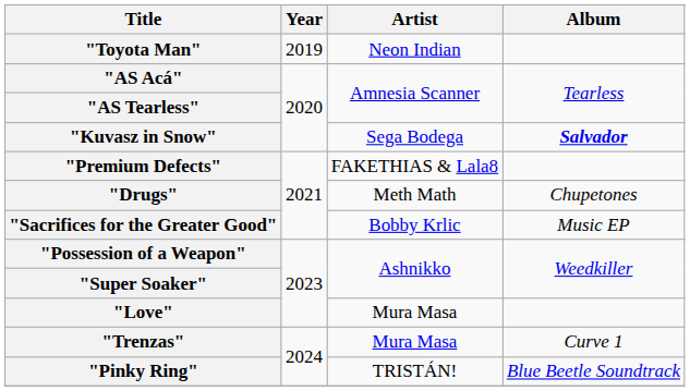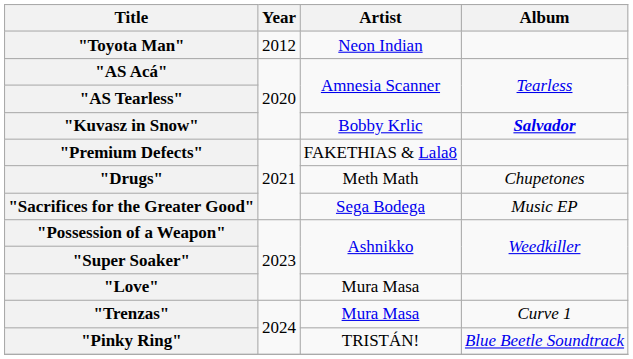"Toyota Man" | Year: 2019 -> 2012
"Kuvasz in Snow" | Artist: Sega Bodega -> Bobby Krlic
"Sacrifices for the Greater Good" | Artist: Bobby Krlic -> Sega Bodega
